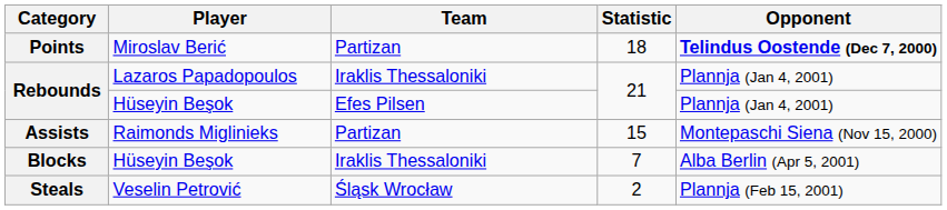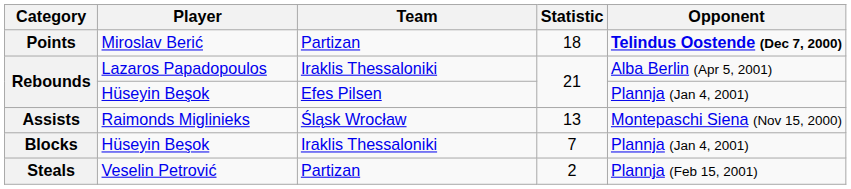Rebounds / Lazaros Papadopoulos | Opponent: Plannja (Jan 4, 2001) -> Alba Berlin (Apr 5, 2001)
Assists | Team: Partizan -> Śląsk Wrocław
Assists | Statistic: 15 -> 13
Blocks | Opponent: Alba Berlin (Apr 5, 2001) -> Plannja (Jan 4, 2001)
Steals | Team: Śląsk Wrocław -> Partizan
